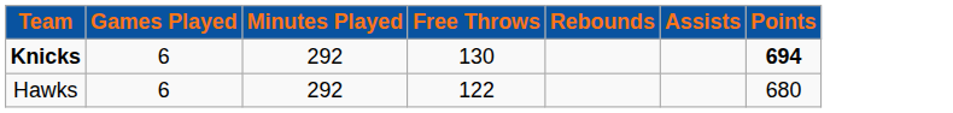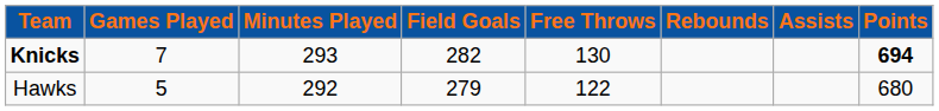+ column: Field Goals | 282 | 279
Knicks | Games Played: 6 -> 7
Knicks | Minutes Played: 292 -> 293
Hawks | Games Played: 6 -> 5
